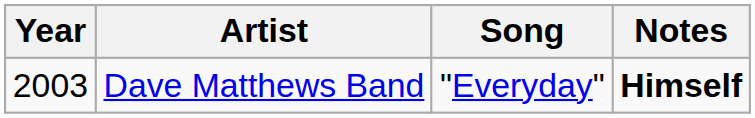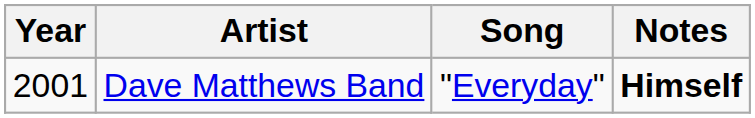Dave Matthews Band | Year: 2003 -> 2001
